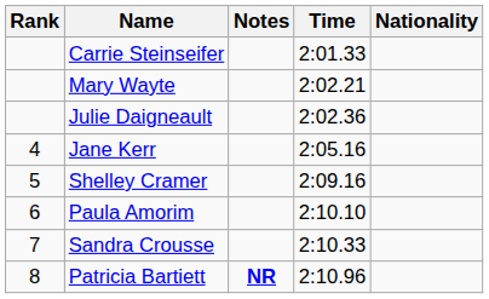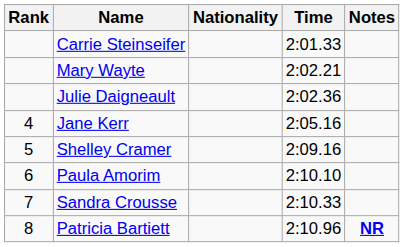columns swapped: Nationality <-> Notes
